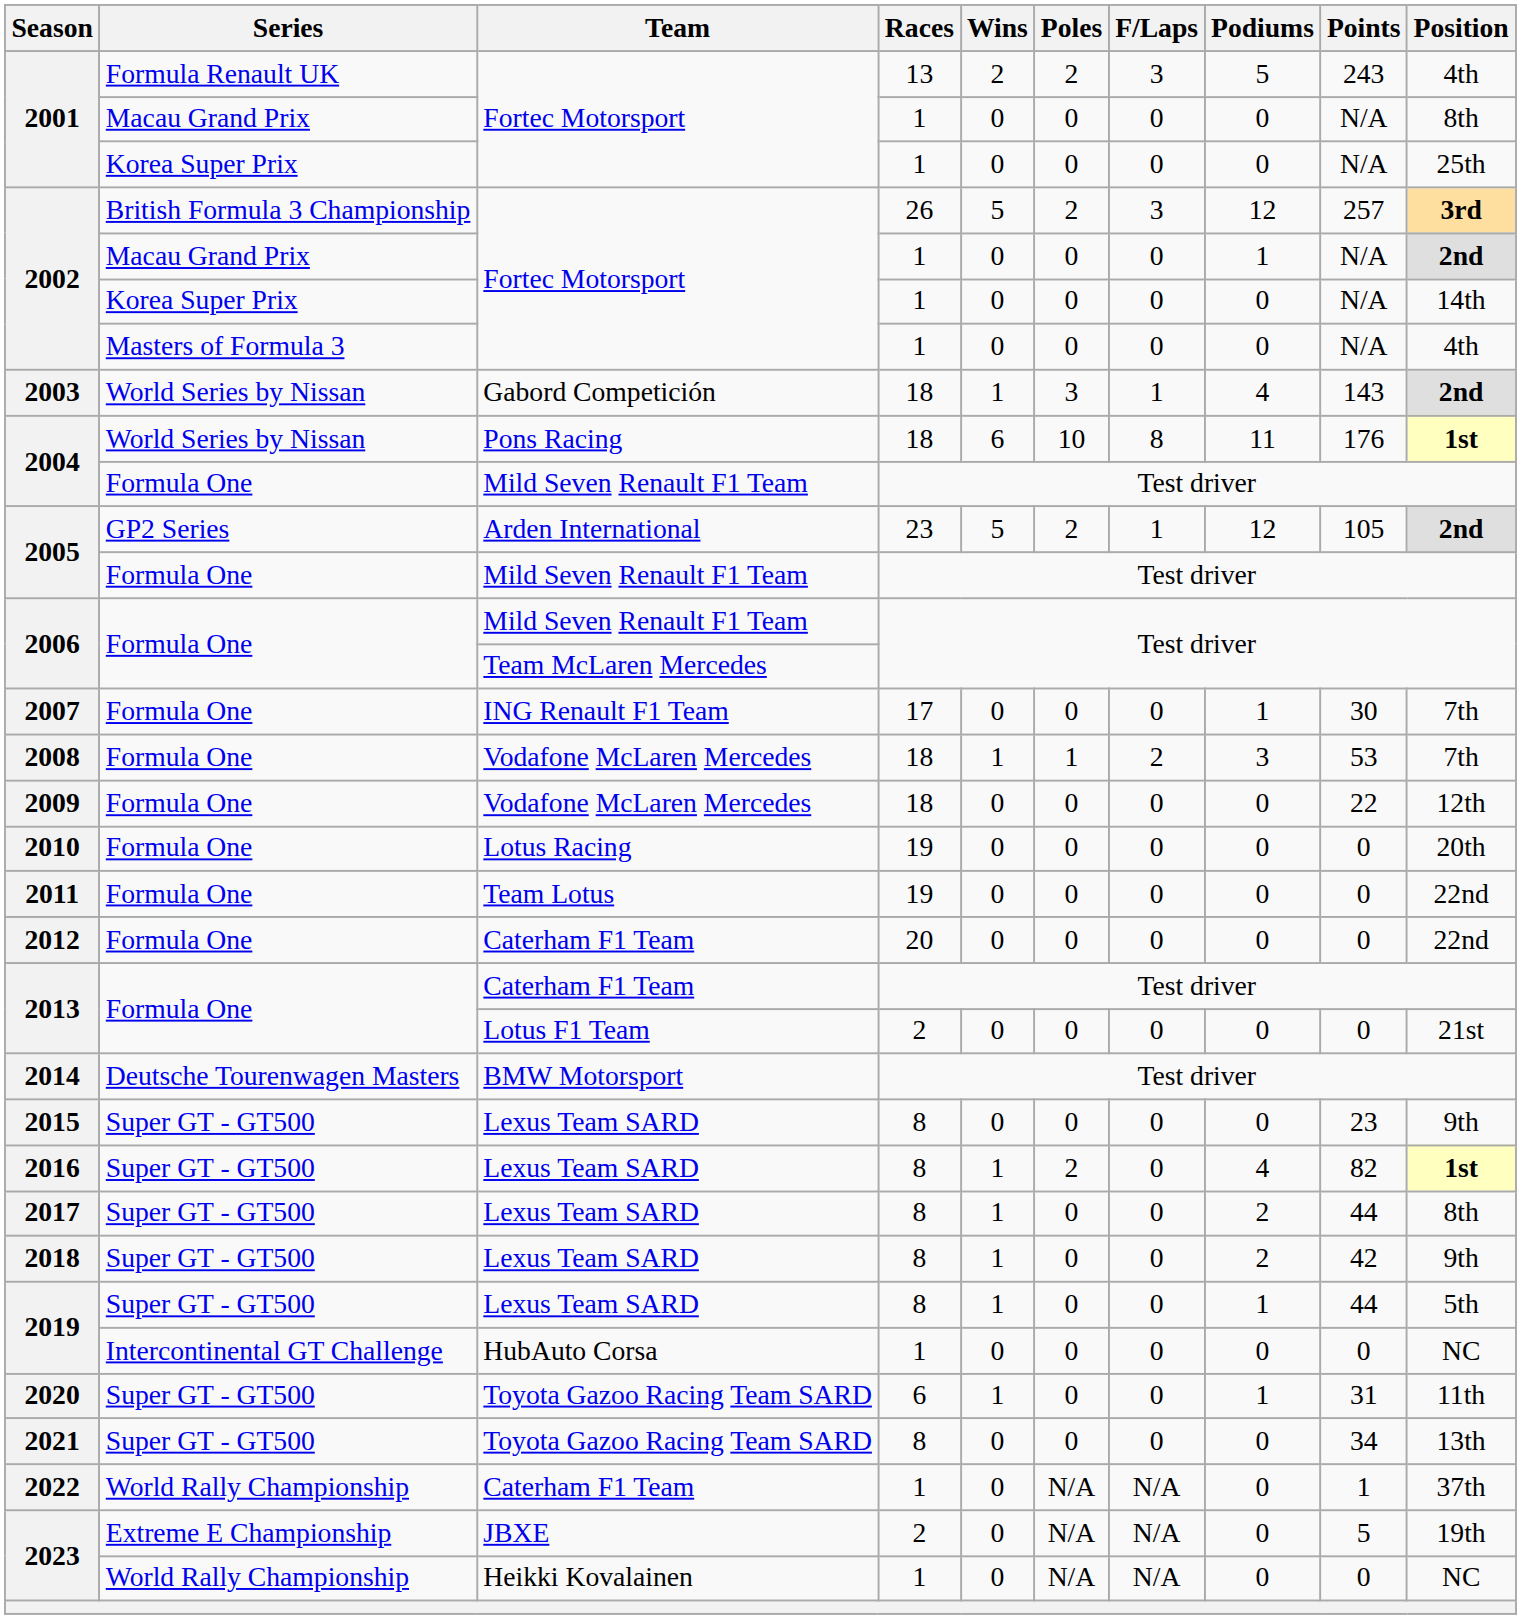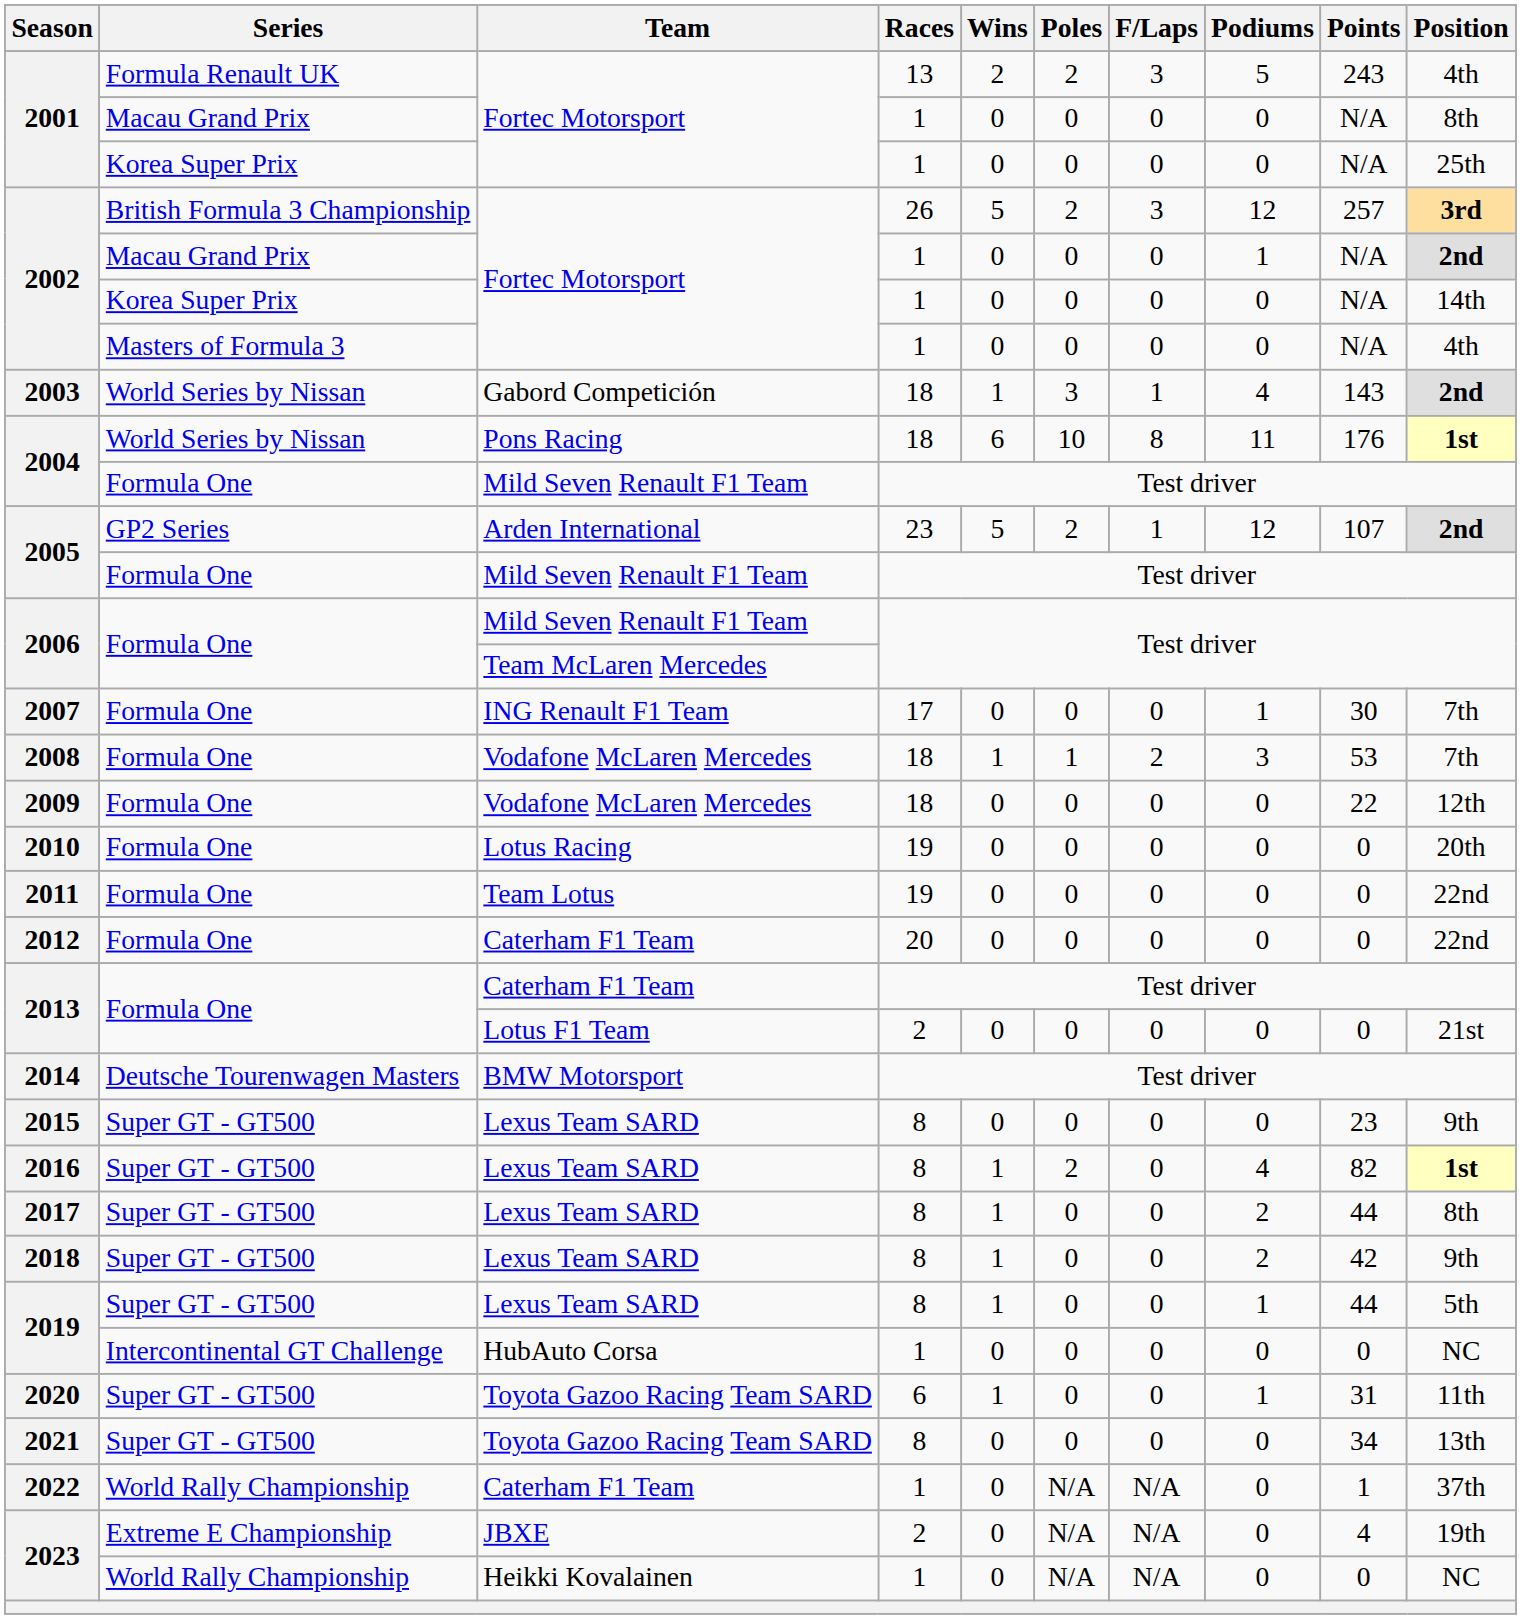2005 / GP2 Series | Points: 105 -> 107
2023 / Extreme E Championship | Points: 5 -> 4
